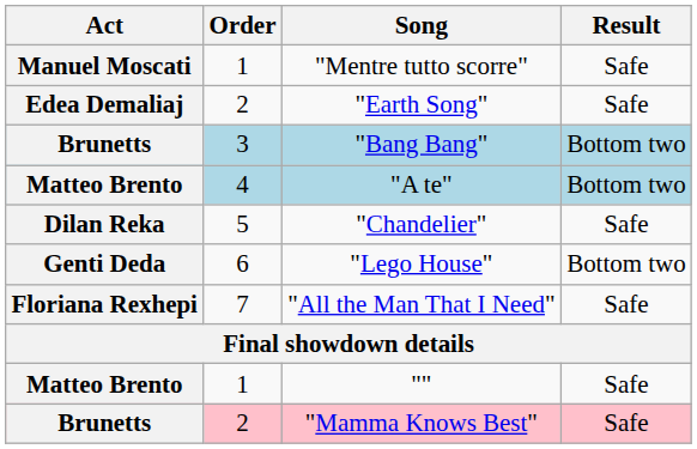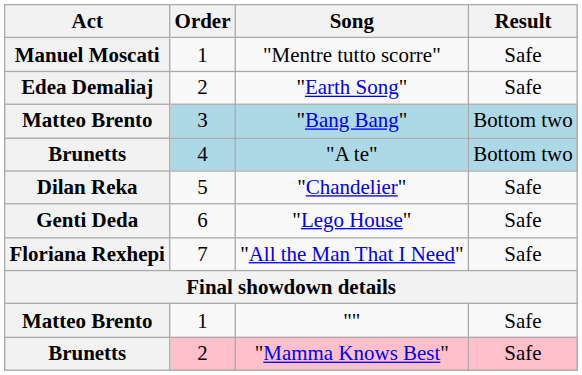"Bang Bang" | Act: Brunetts -> Matteo Brento
"A te" | Act: Matteo Brento -> Brunetts
"Lego House" | Result: Bottom two -> Safe
